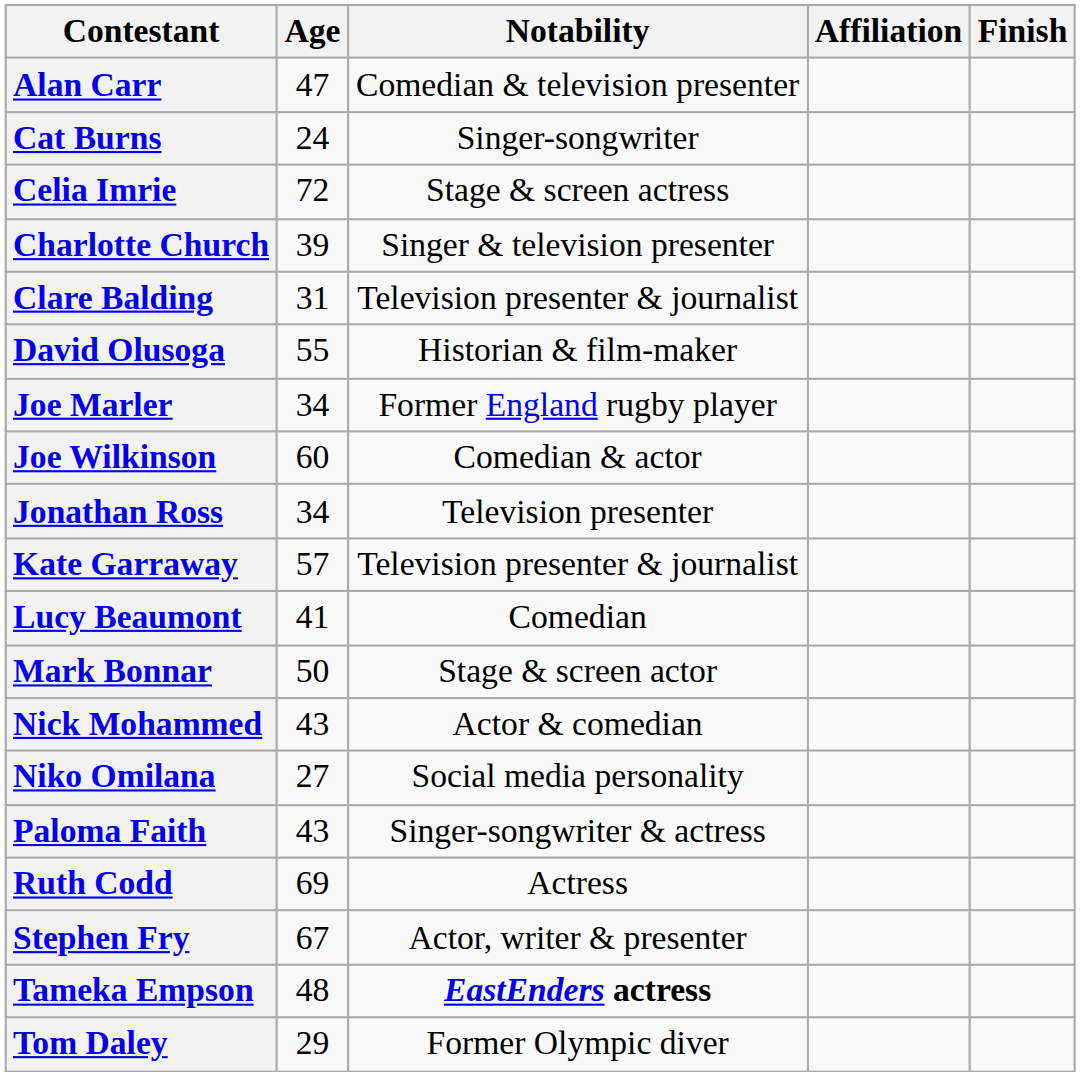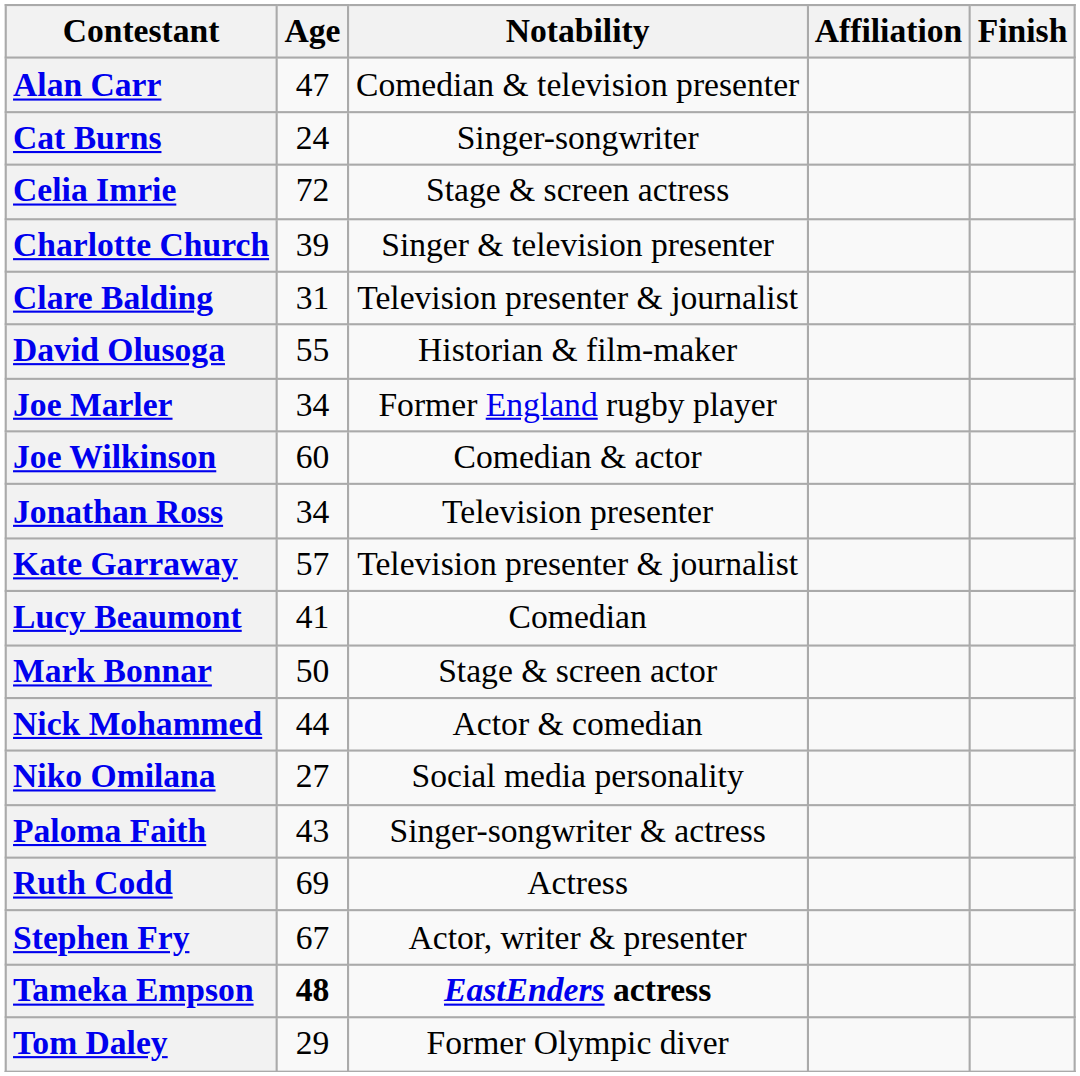Nick Mohammed | Age: 43 -> 44
Tameka Empson | Age: normal -> bold
